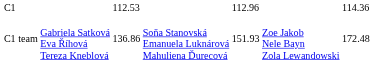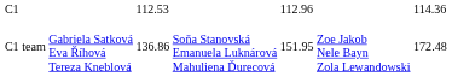C1 team | column 5: 151.93 -> 151.95
